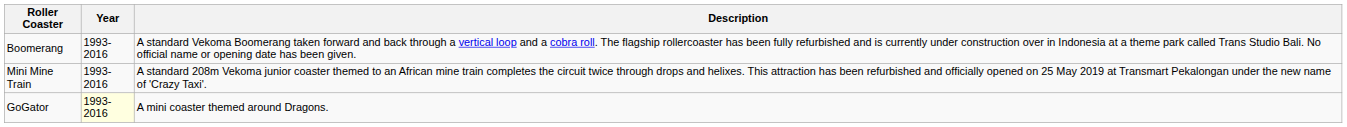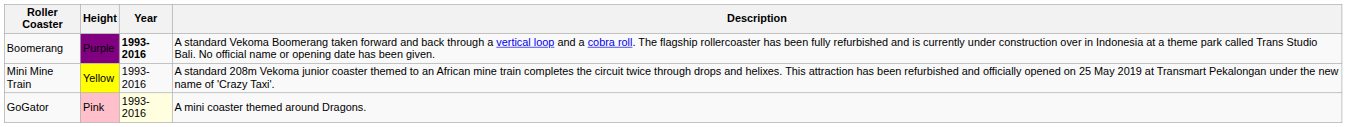+ column: Height | Purple | Yellow | Pink
Boomerang | Year: normal -> bold
